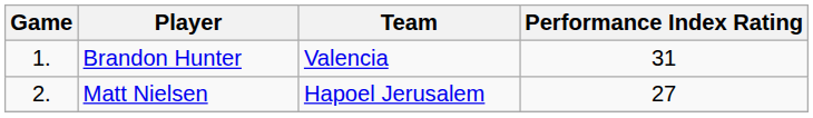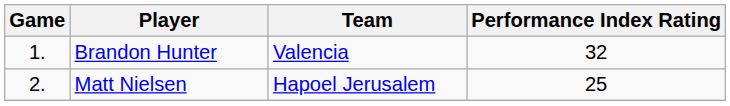Brandon Hunter | Performance Index Rating: 31 -> 32
Matt Nielsen | Performance Index Rating: 27 -> 25
